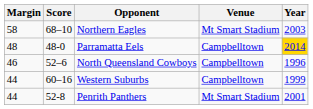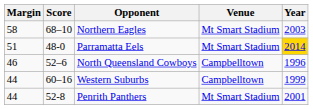Parramatta Eels | Margin: 48 -> 51
Parramatta Eels | Venue: Campbelltown -> Mt Smart Stadium
